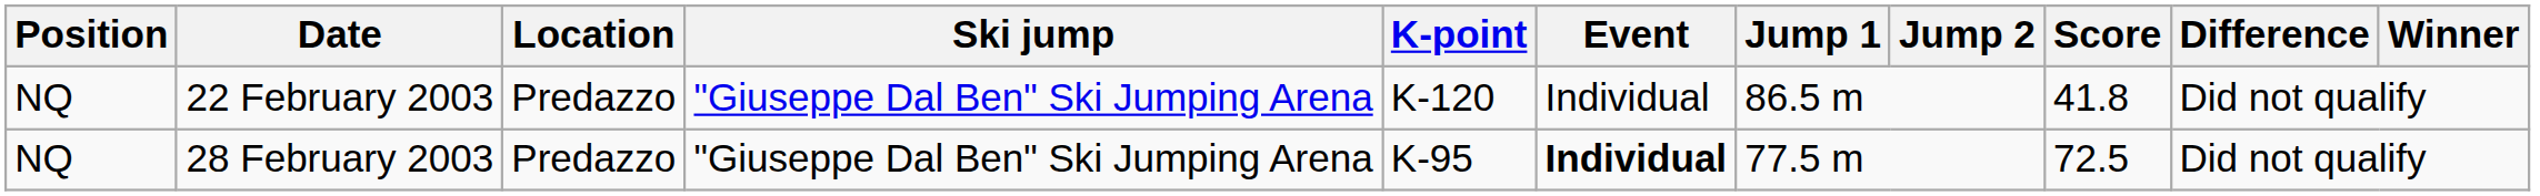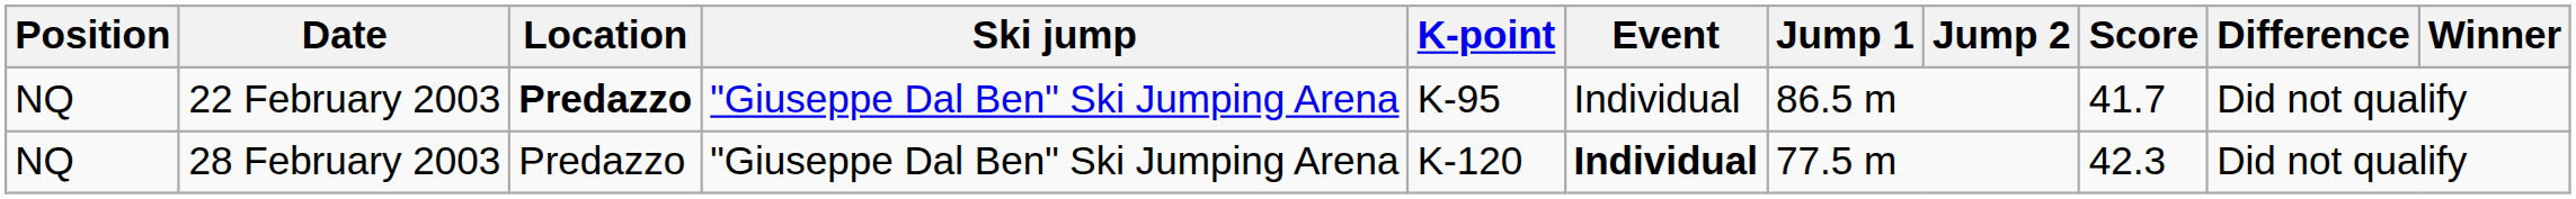22 February 2003 | Location: normal -> bold
22 February 2003 | K-point: K-120 -> K-95
22 February 2003 | Score: 41.8 -> 41.7
28 February 2003 | K-point: K-95 -> K-120
28 February 2003 | Score: 72.5 -> 42.3
